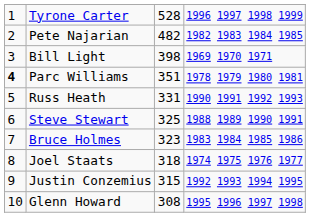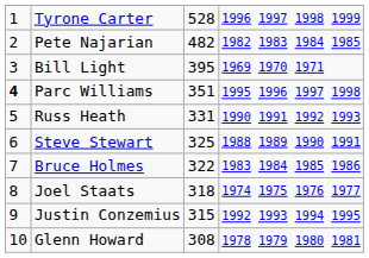Bill Light | column 3: 398 -> 395
Parc Williams | column 4: 1978 1979 1980 1981 -> 1995 1996 1997 1998
Bruce Holmes | column 3: 323 -> 322
Glenn Howard | column 4: 1995 1996 1997 1998 -> 1978 1979 1980 1981
